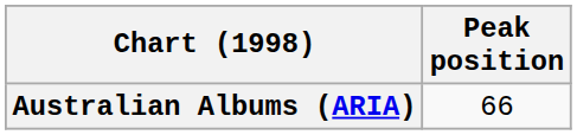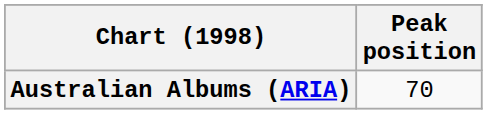Australian Albums (ARIA) | Peak position: 66 -> 70
